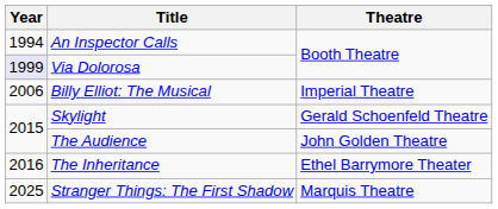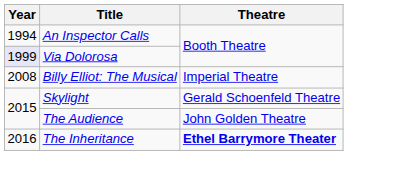Billy Elliot: The Musical | Year: 2006 -> 2008
The Inheritance | Theatre: normal -> bold
- row: 2025 | Stranger Things: The First Shadow | Marquis Theatre
